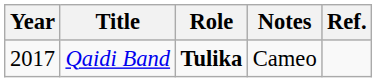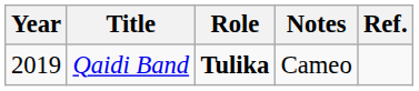Qaidi Band | Year: 2017 -> 2019
